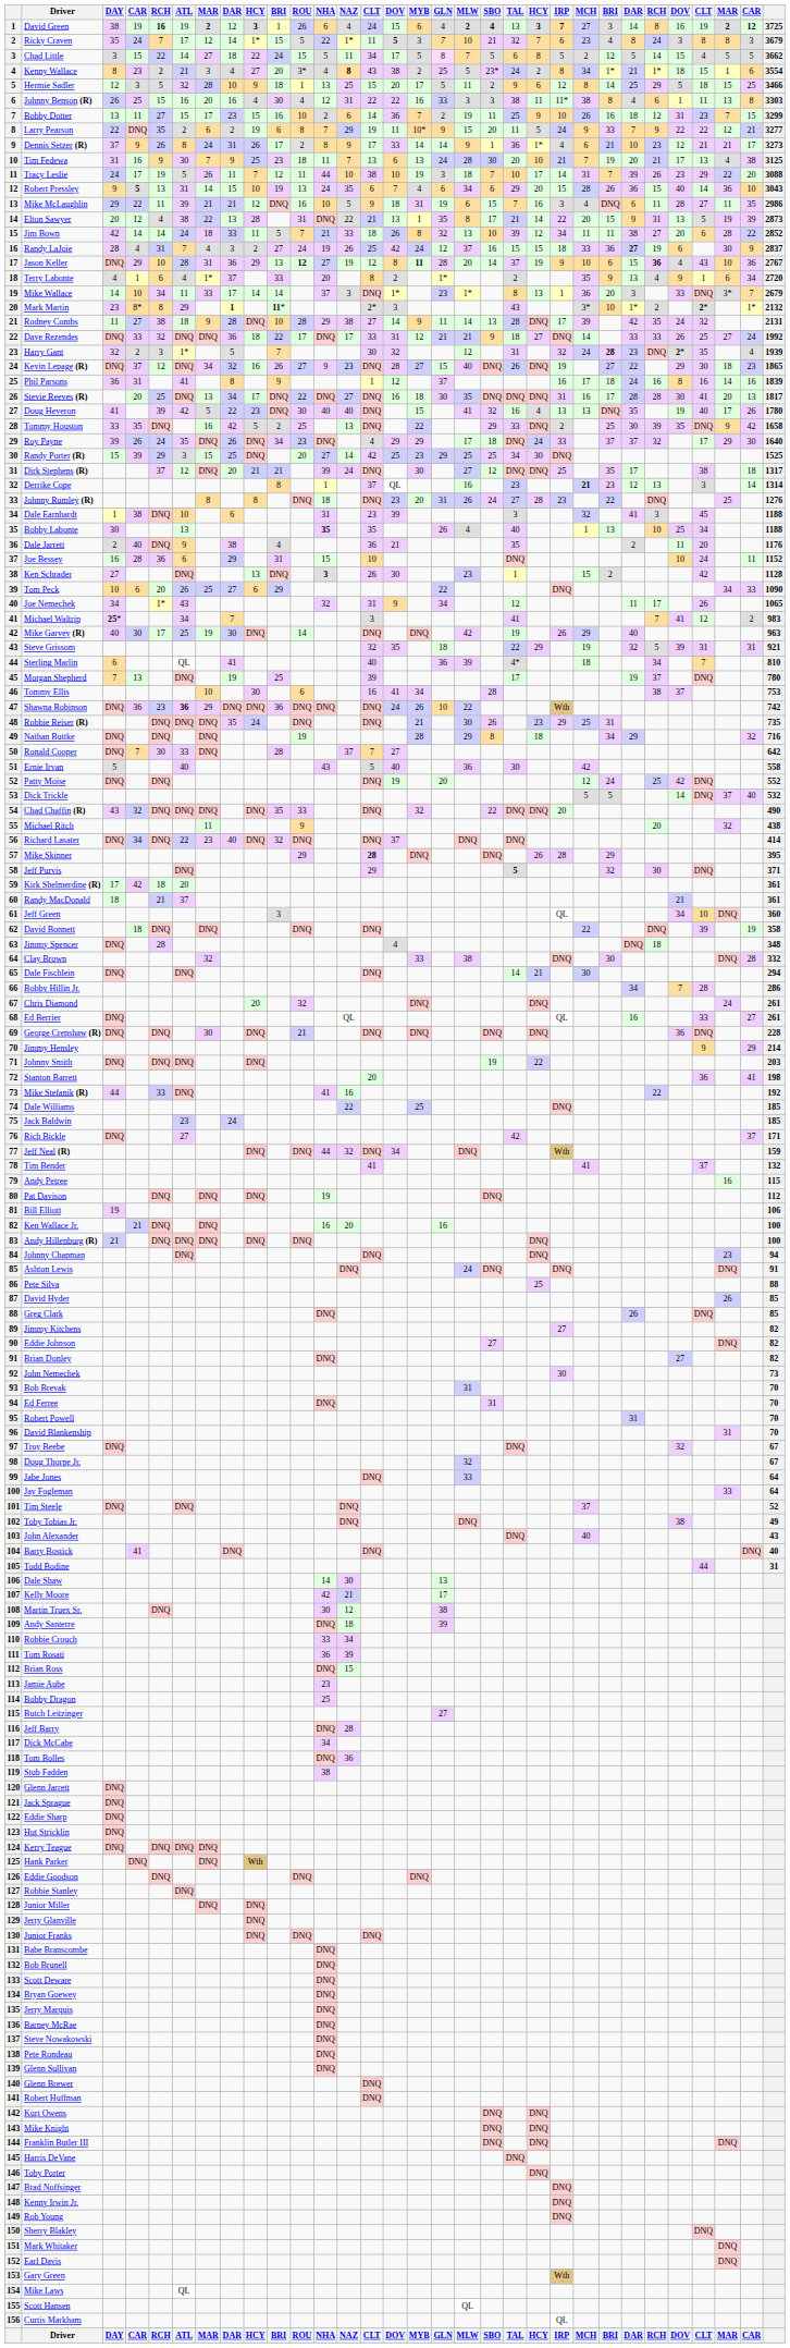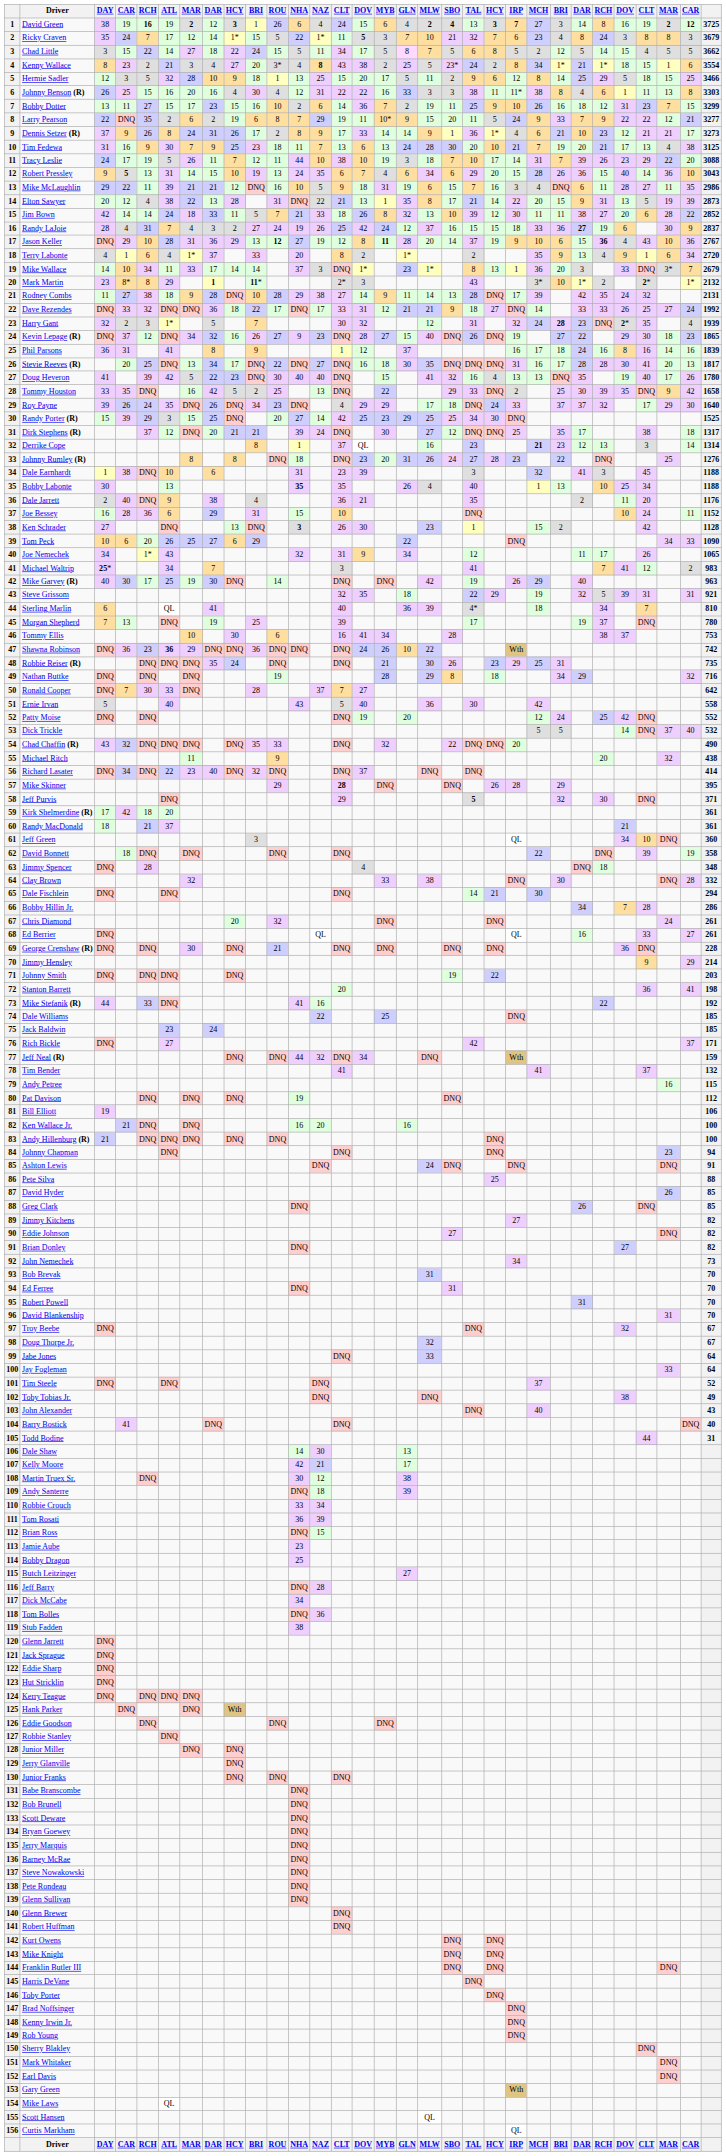Jim Bown | IRP: 34 -> 30
John Nemechek | IRP: 30 -> 34
